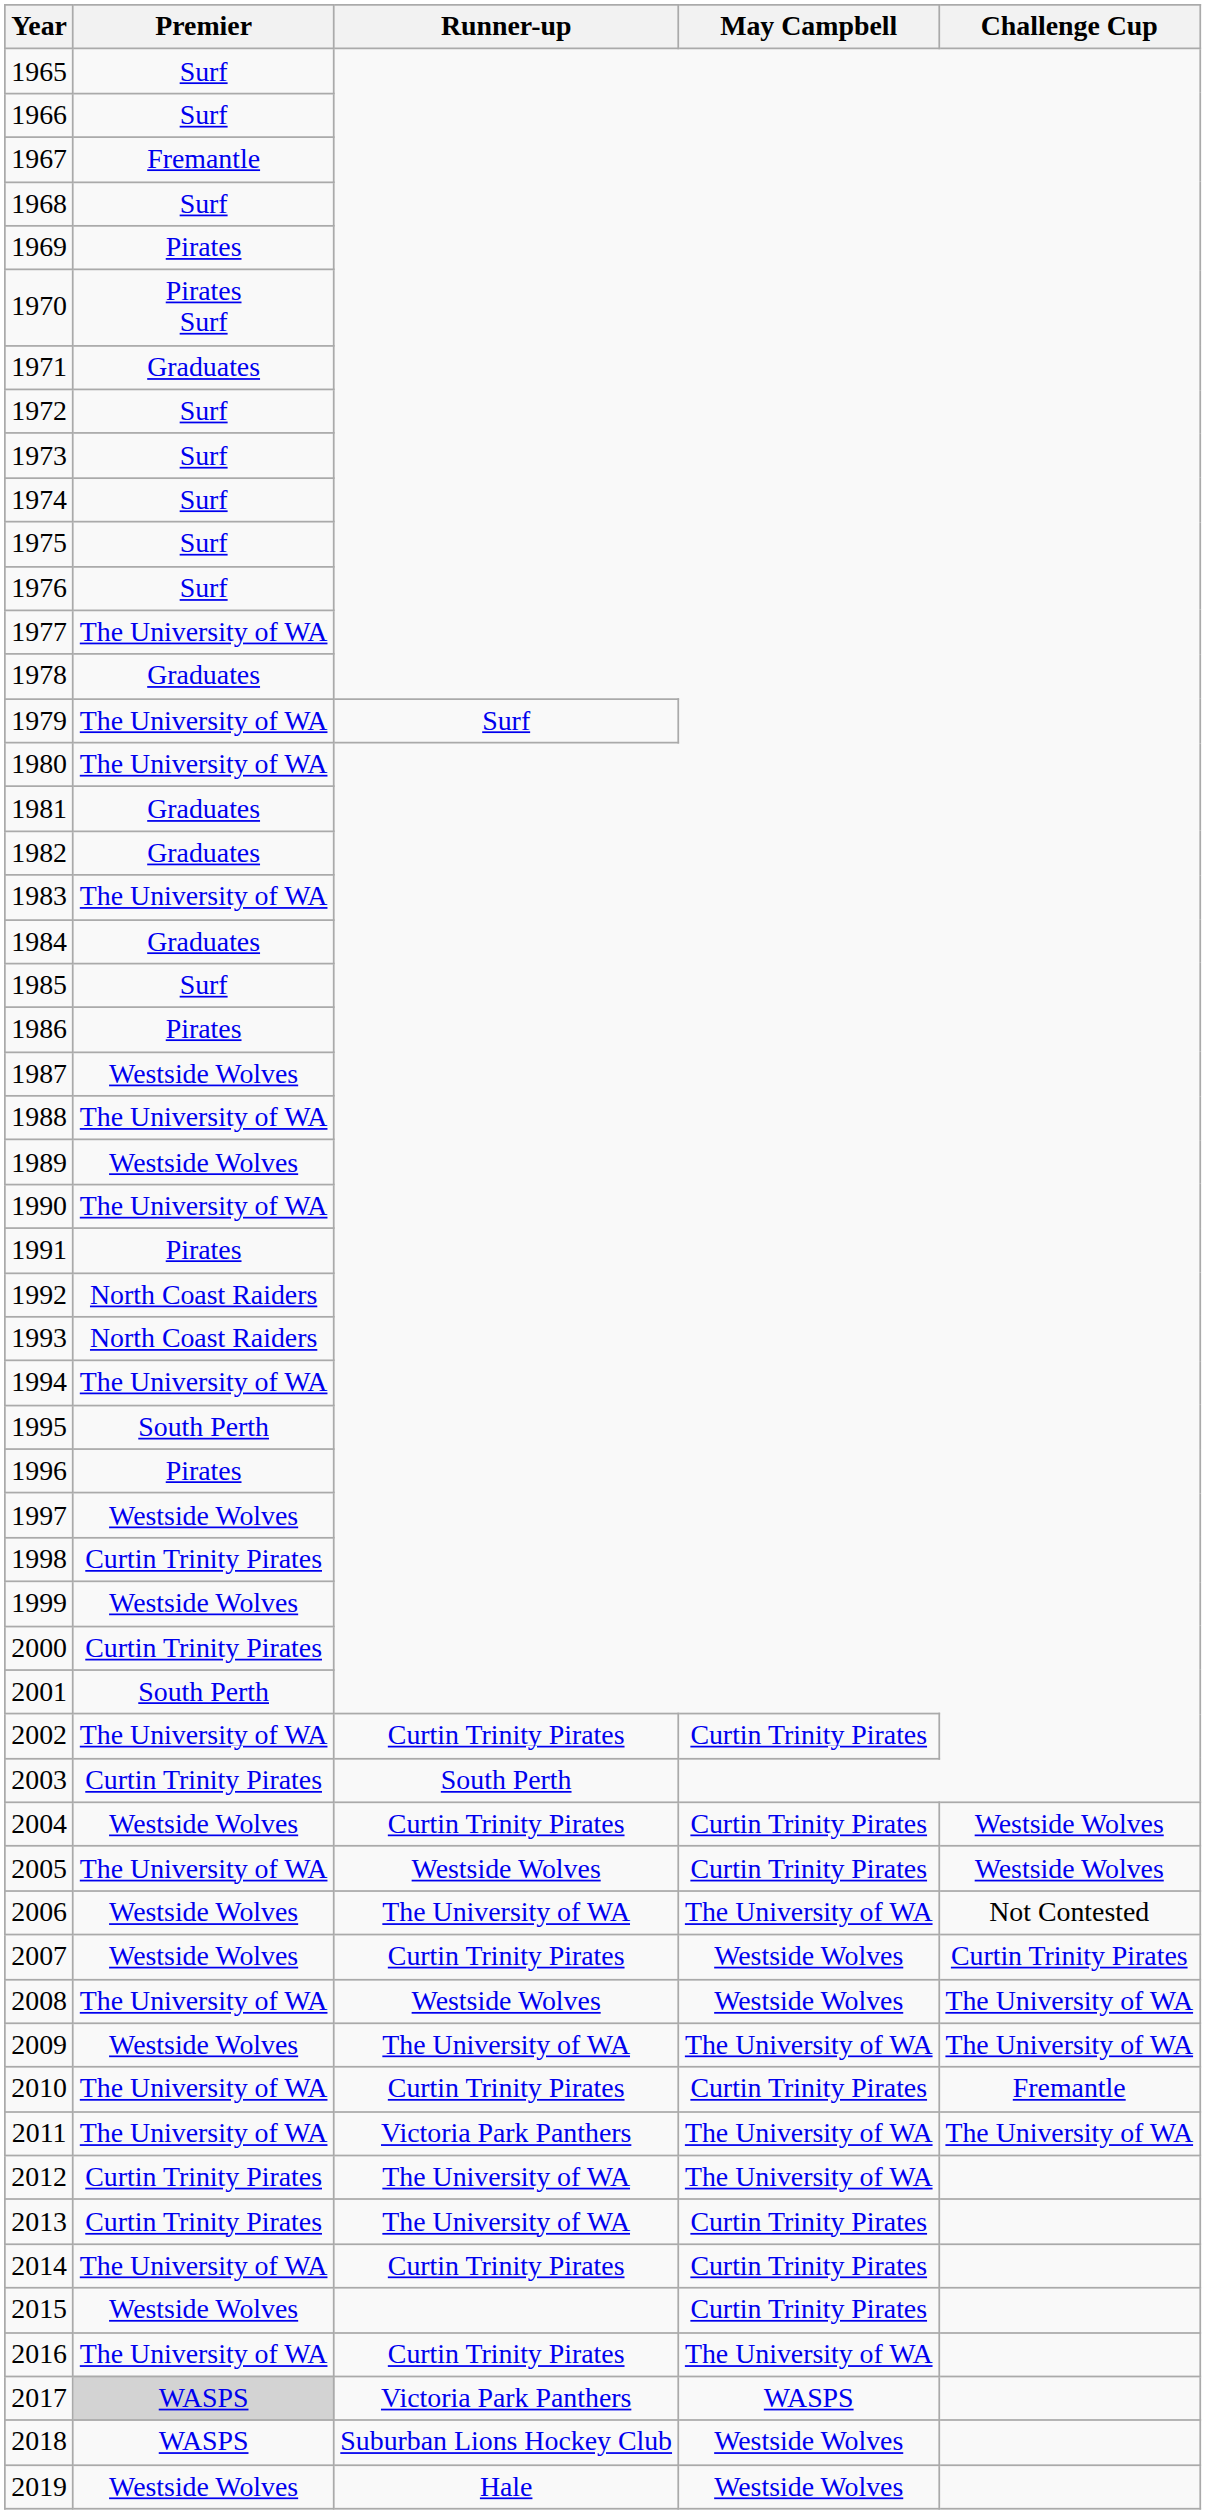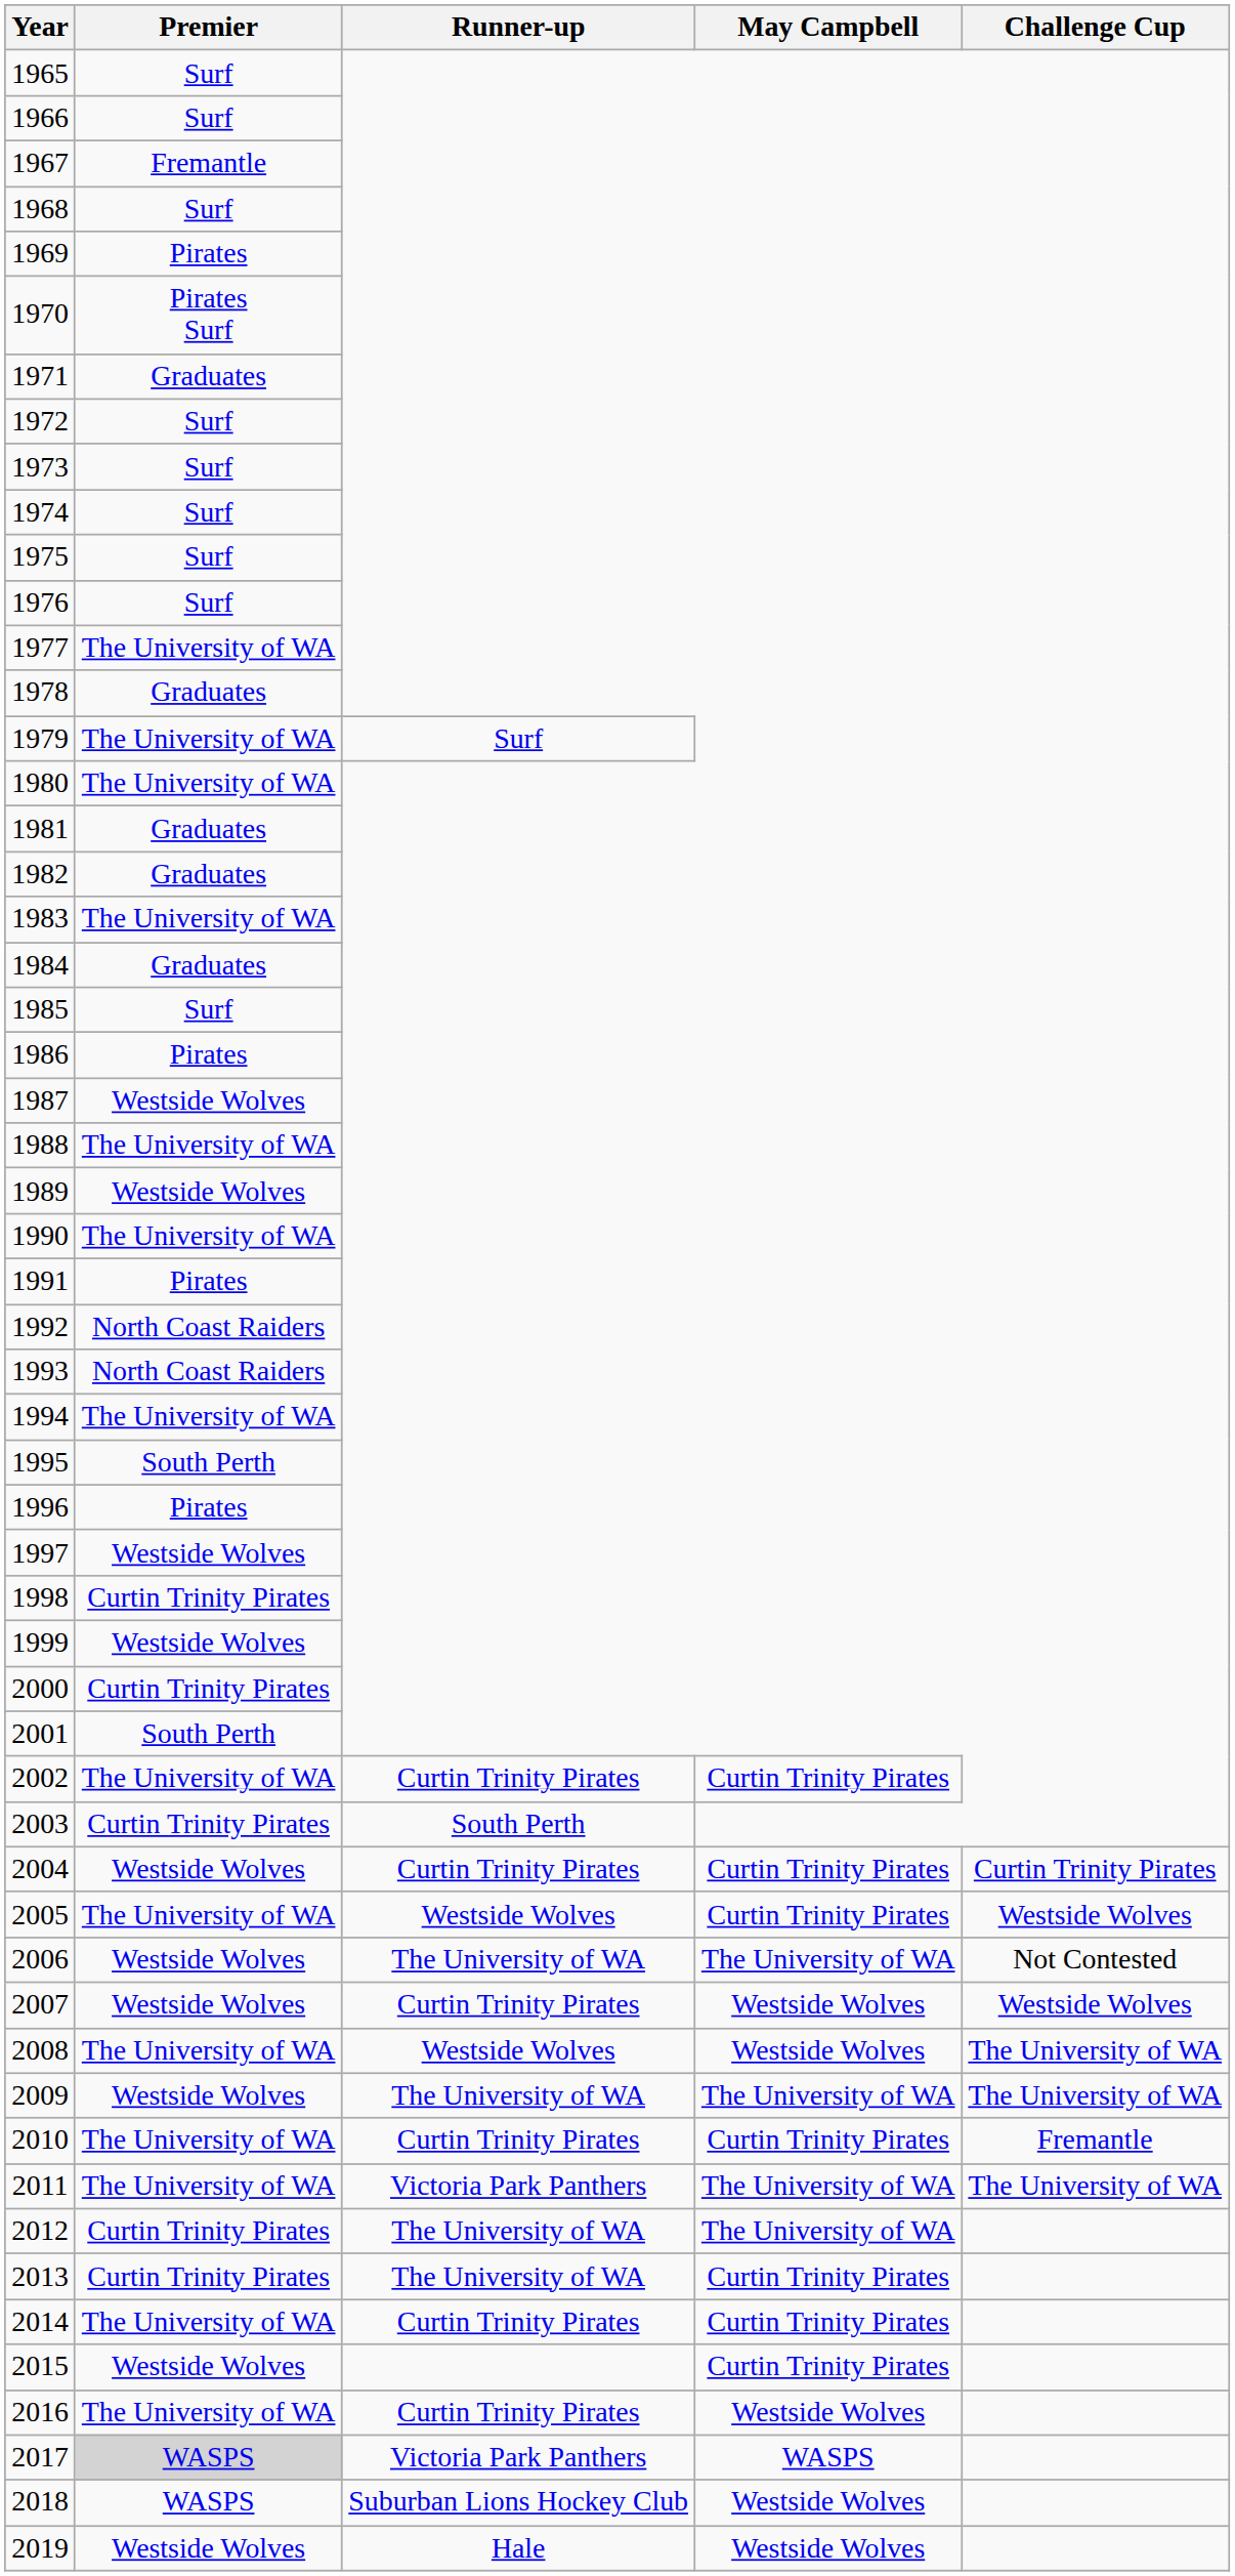2004 | Challenge Cup: Westside Wolves -> Curtin Trinity Pirates
2007 | Challenge Cup: Curtin Trinity Pirates -> Westside Wolves
2016 | May Campbell: The University of WA -> Westside Wolves
